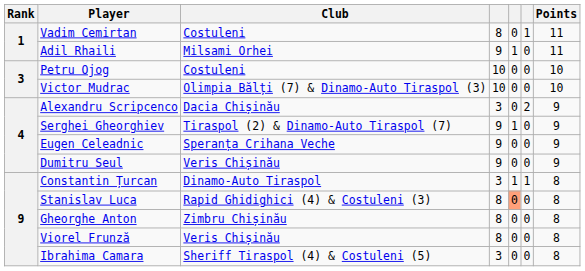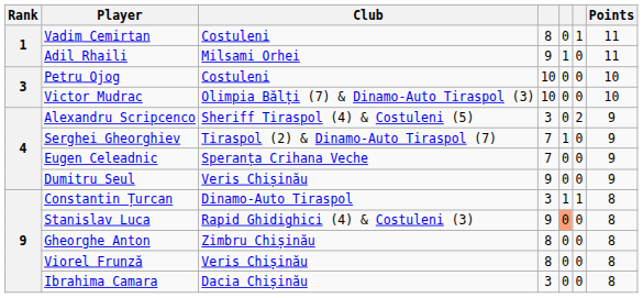Alexandru Scripcenco | Club: Dacia Chișinău -> Sheriff Tiraspol (4) & Costuleni (5)
Serghei Gheorghiev | column 4: 9 -> 7
Eugen Celeadnic | column 4: 9 -> 7
Stanislav Luca | column 4: 8 -> 9
Ibrahima Camara | Club: Sheriff Tiraspol (4) & Costuleni (5) -> Dacia Chișinău
